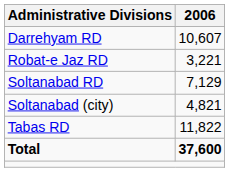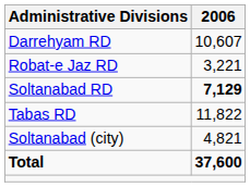Soltanabad RD | 2006: normal -> bold
rows swapped: Tabas RD <-> Soltanabad (city)
